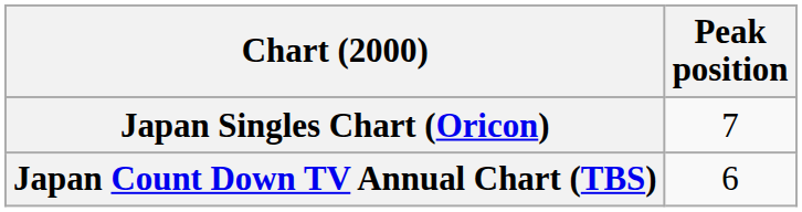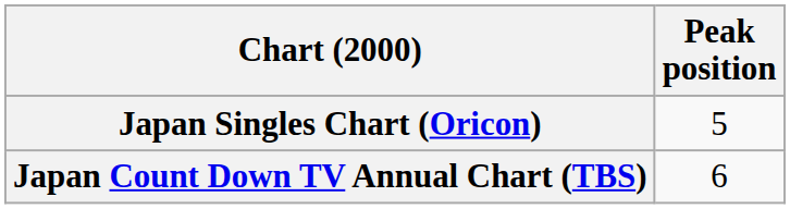Japan Singles Chart (Oricon) | Peak position: 7 -> 5
